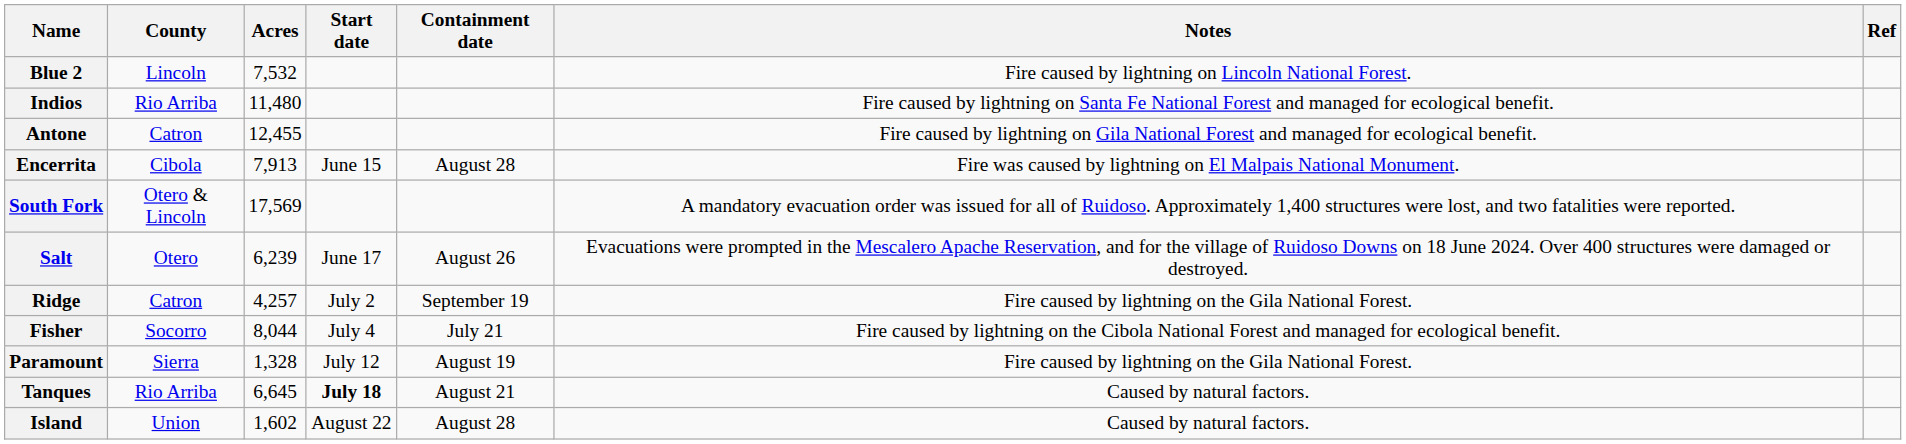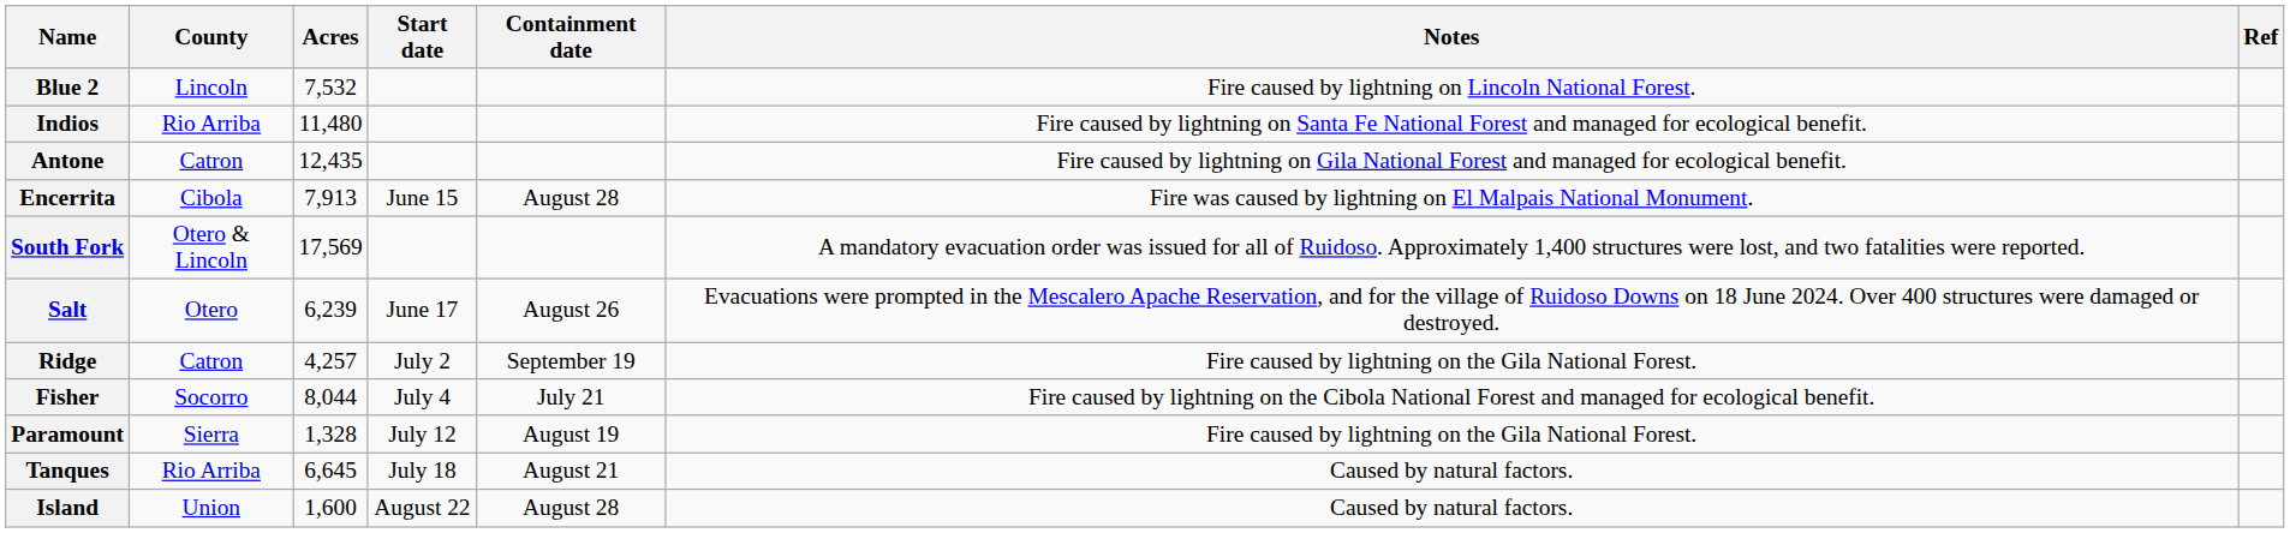Antone | Acres: 12,455 -> 12,435
Tanques | Start date: bold -> normal
Island | Acres: 1,602 -> 1,600
